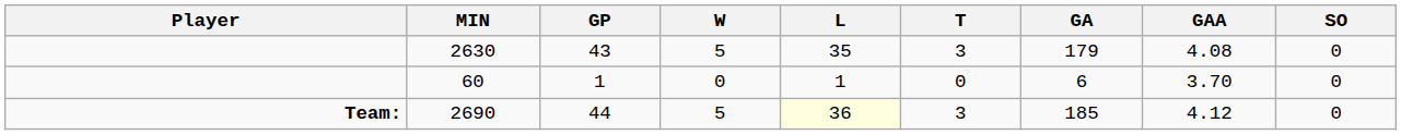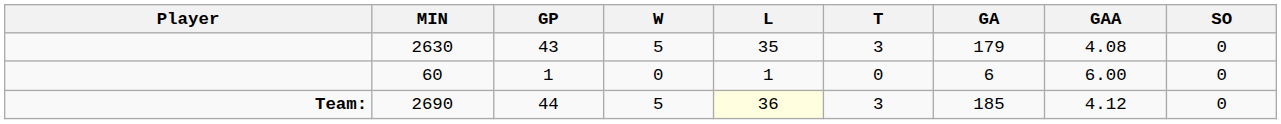60 | GAA: 3.70 -> 6.00
